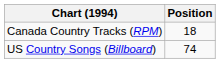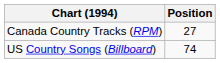Canada Country Tracks (RPM) | Position: 18 -> 27
